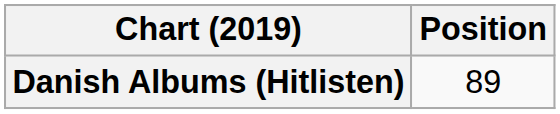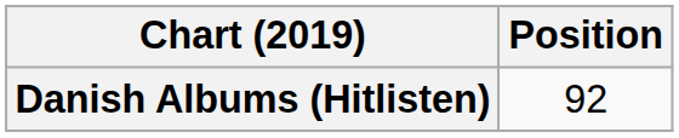Danish Albums (Hitlisten) | Position: 89 -> 92
